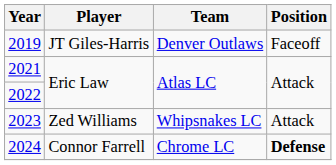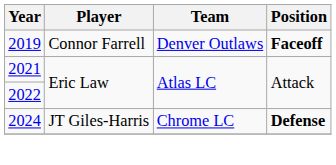2019 | Player: JT Giles-Harris -> Connor Farrell
2019 | Position: normal -> bold
- row: 2023 | Zed Williams | Whipsnakes LC | Attack
2024 | Player: Connor Farrell -> JT Giles-Harris
